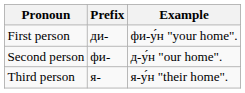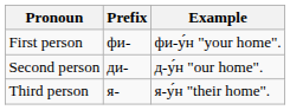First person | Prefix: ди- -> фи-
Second person | Prefix: фи- -> ди-
